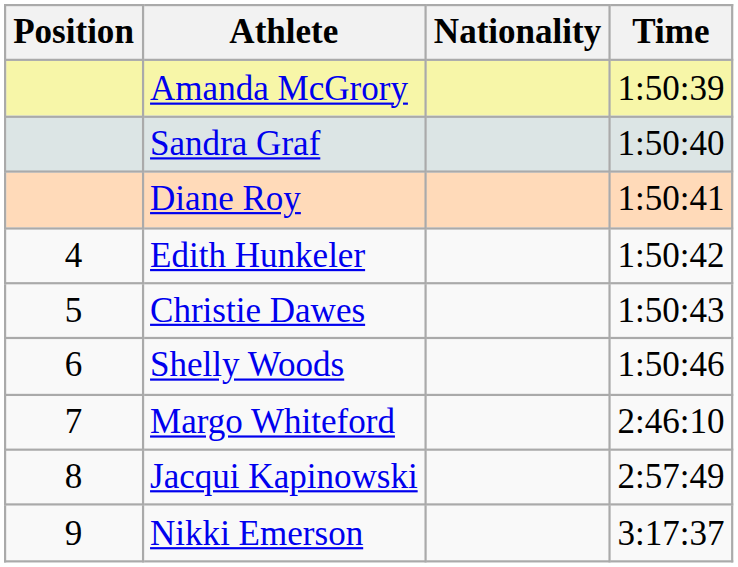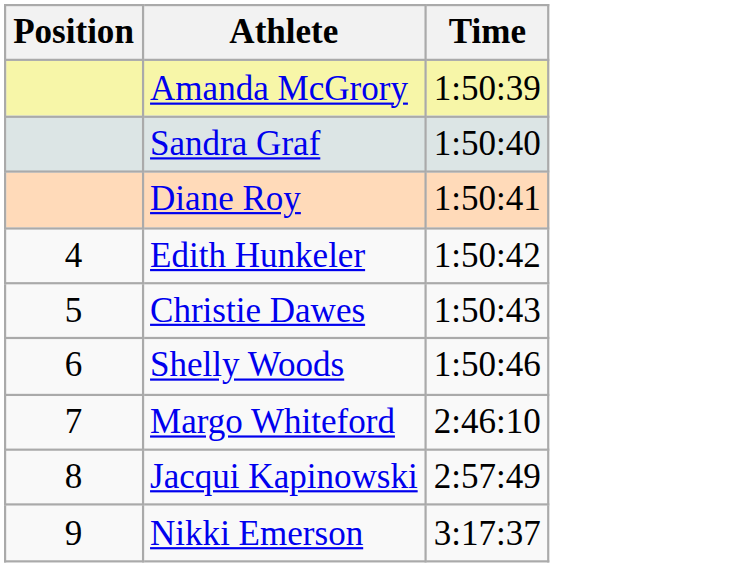- column: Nationality
